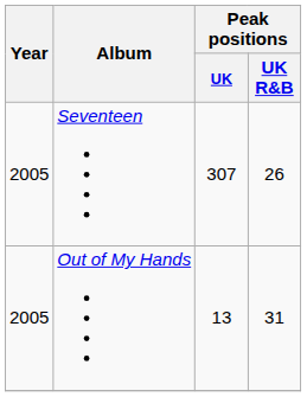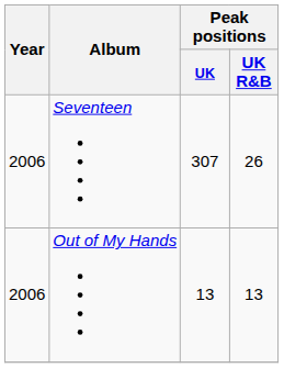Seventeen | Year: 2005 -> 2006
Out of My Hands | Year: 2005 -> 2006
Out of My Hands | Peak positions / UK R&B: 31 -> 13
